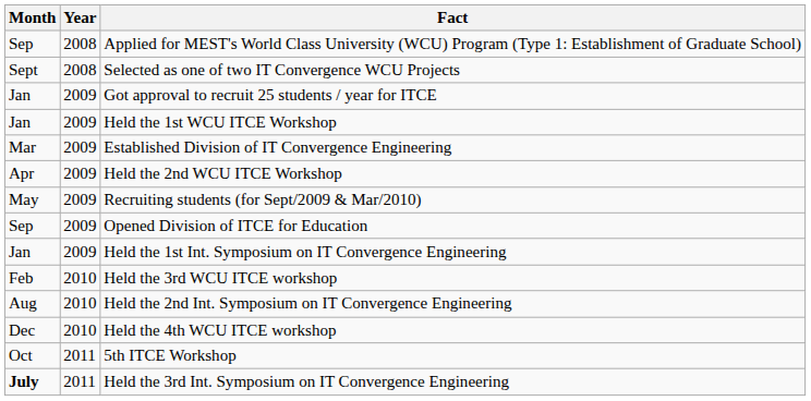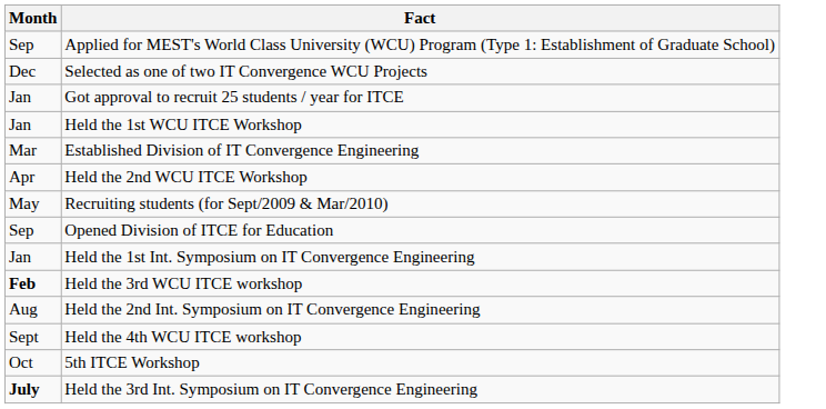- column: Year | 2008 | 2008 | 2009 | 2009 | 2009 | 2009 | 2009 | 2009 | 2009 | 2010 | 2010 | 2010 | 2011 | 2011
Selected as one of two IT Convergence WCU Projects | Month: Sept -> Dec
Held the 3rd WCU ITCE workshop | Month: normal -> bold
Held the 4th WCU ITCE workshop | Month: Dec -> Sept
